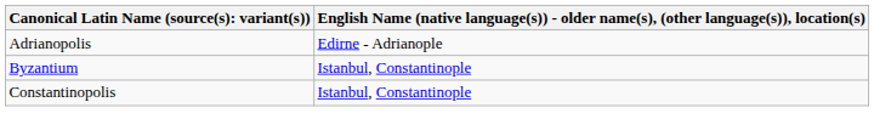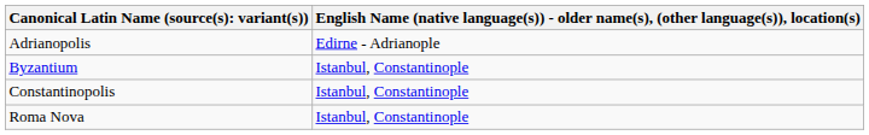+ row: Roma Nova | Istanbul, Constantinople
